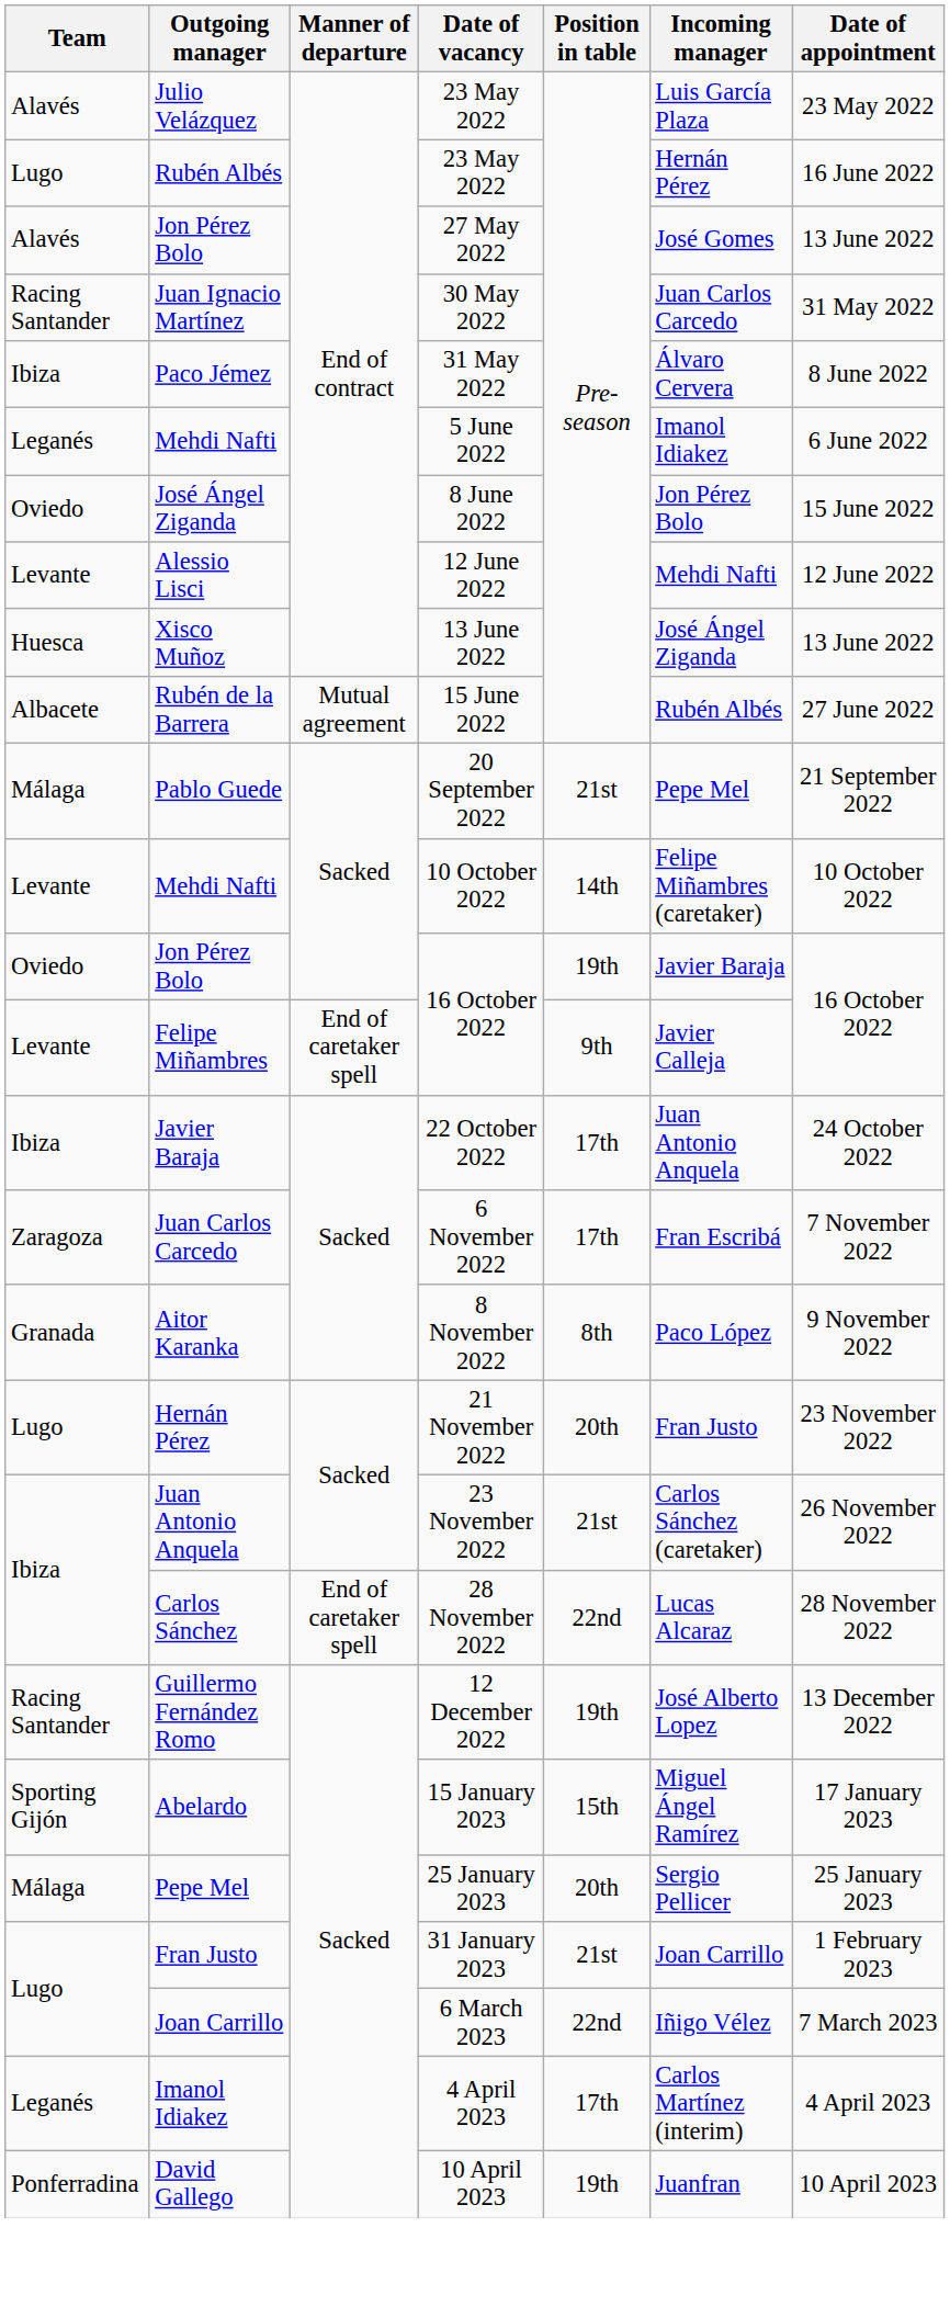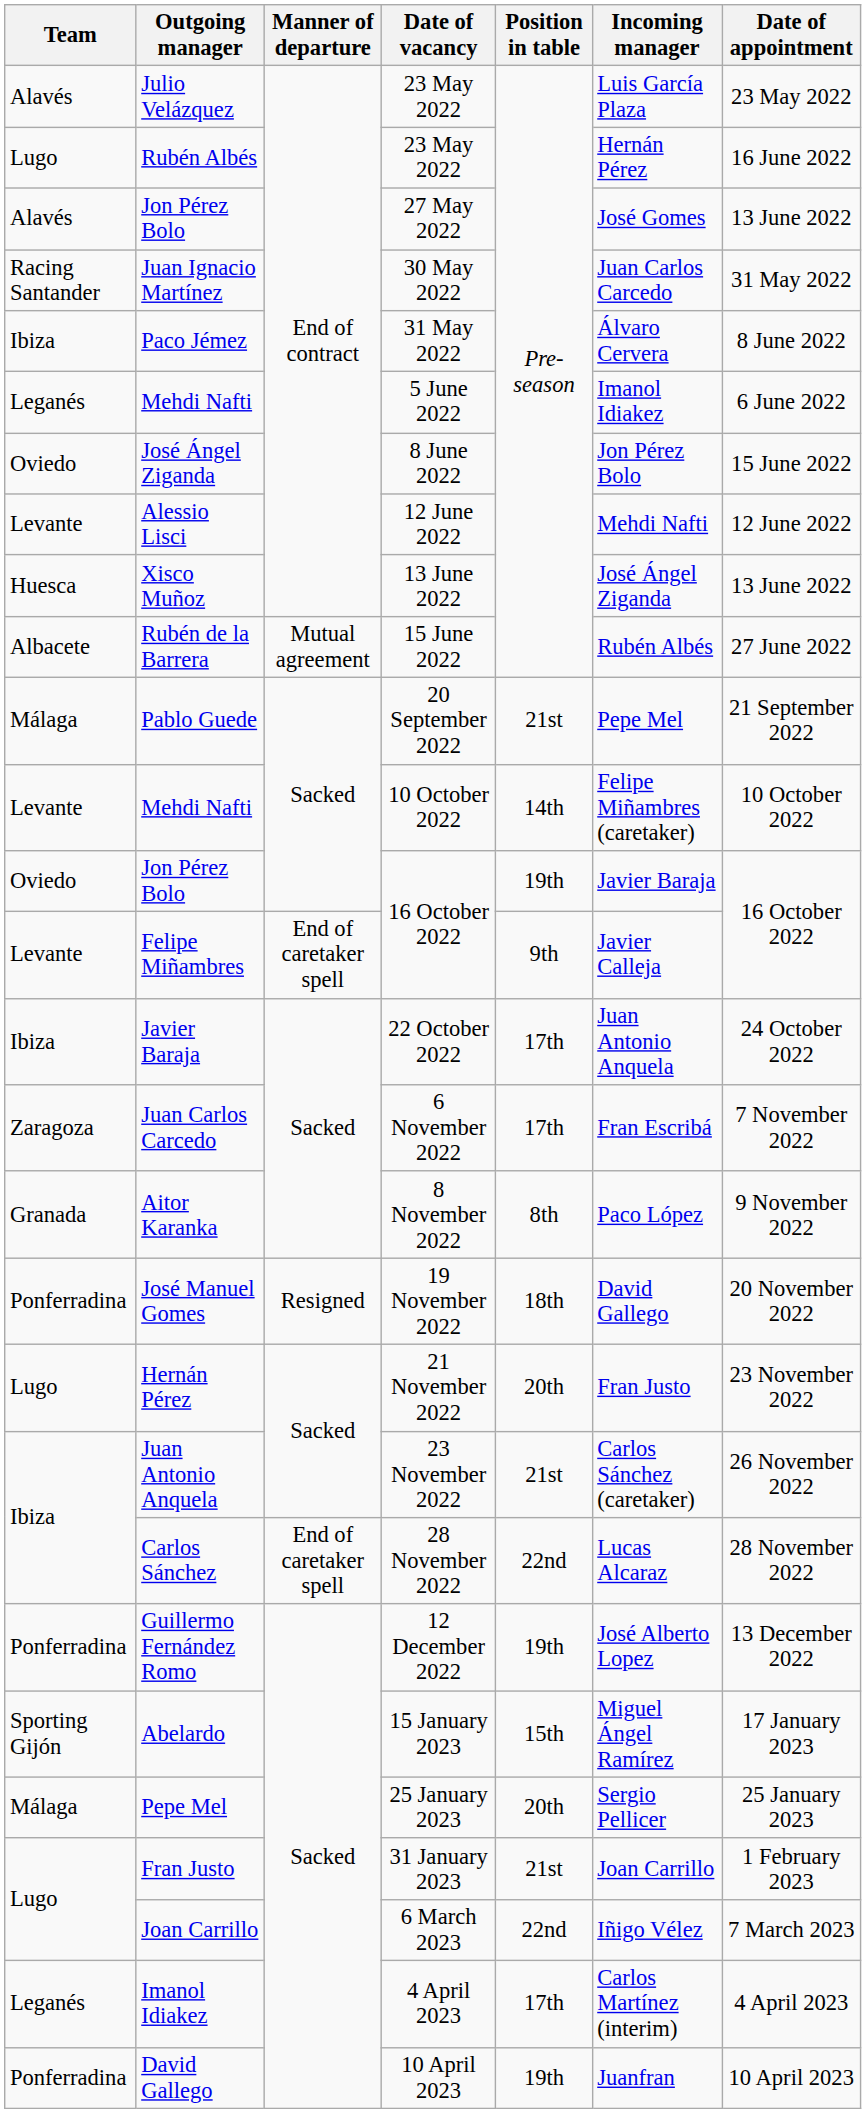+ row: Ponferradina | José Manuel Gomes | Resigned | 19 November 2022 | 18th | David Gallego | 20 November 2022
Guillermo Fernández Romo | Team: Racing Santander -> Ponferradina
